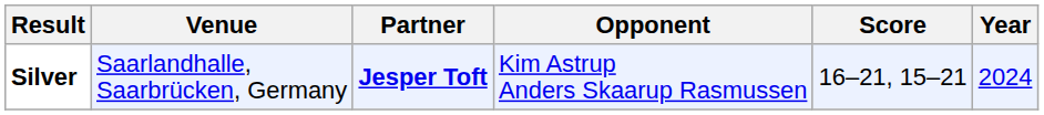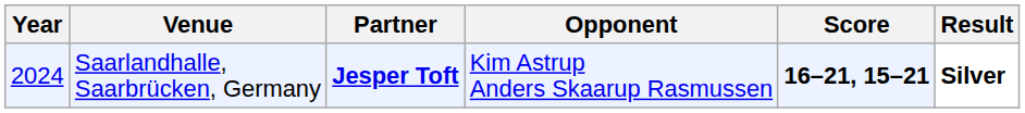columns swapped: Year <-> Result
Saarlandhalle, Saarbrücken, Germany | Score: normal -> bold
